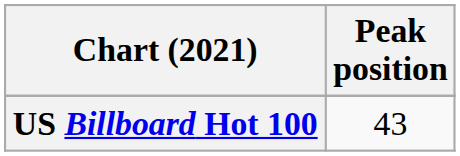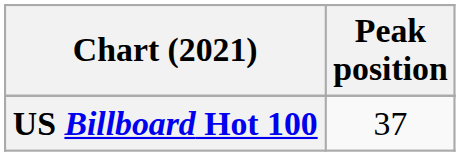US Billboard Hot 100 | Peak position: 43 -> 37
